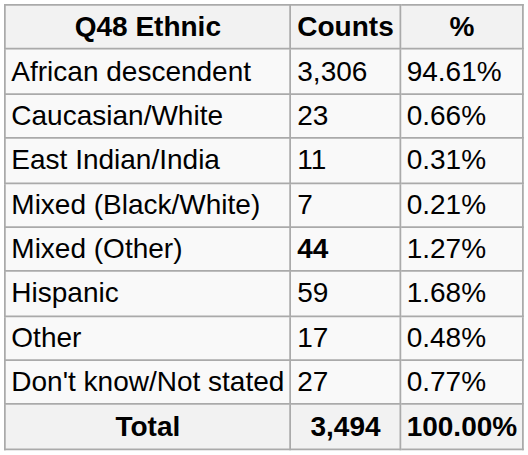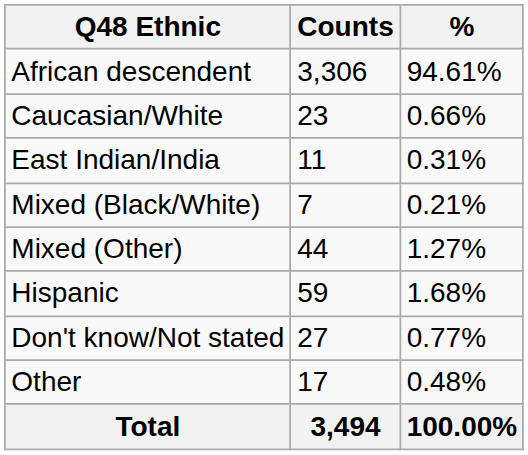Mixed (Other) | Counts: bold -> normal
rows swapped: Other <-> Don't know/Not stated
